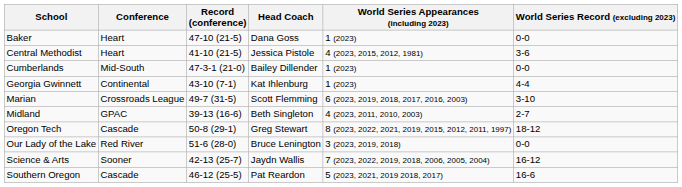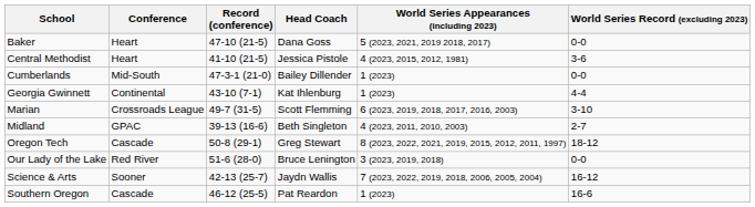Baker | World Series Appearances (including 2023): 1 (2023) -> 5 (2023, 2021, 2019 2018, 2017)
Southern Oregon | World Series Appearances (including 2023): 5 (2023, 2021, 2019 2018, 2017) -> 1 (2023)
